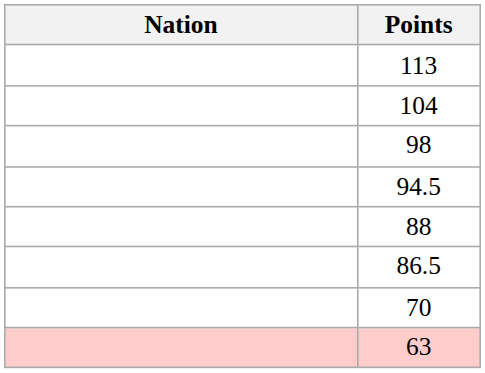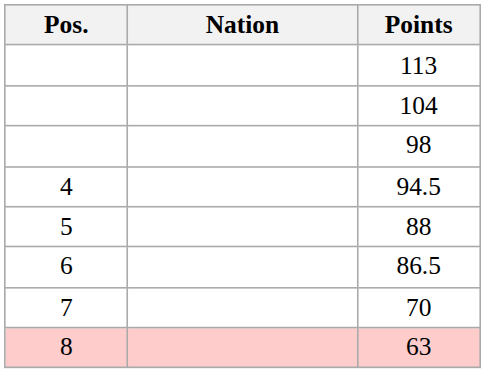+ column: Pos. | 4 | 5 | 6 | 7 | 8
